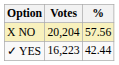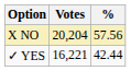✓ YES | Votes: 16,223 -> 16,221
